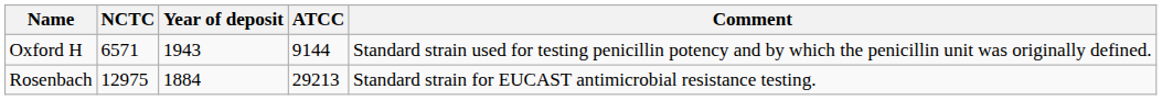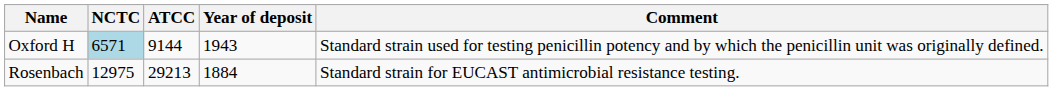columns swapped: ATCC <-> Year of deposit
Oxford H | NCTC: no background -> lightblue background
